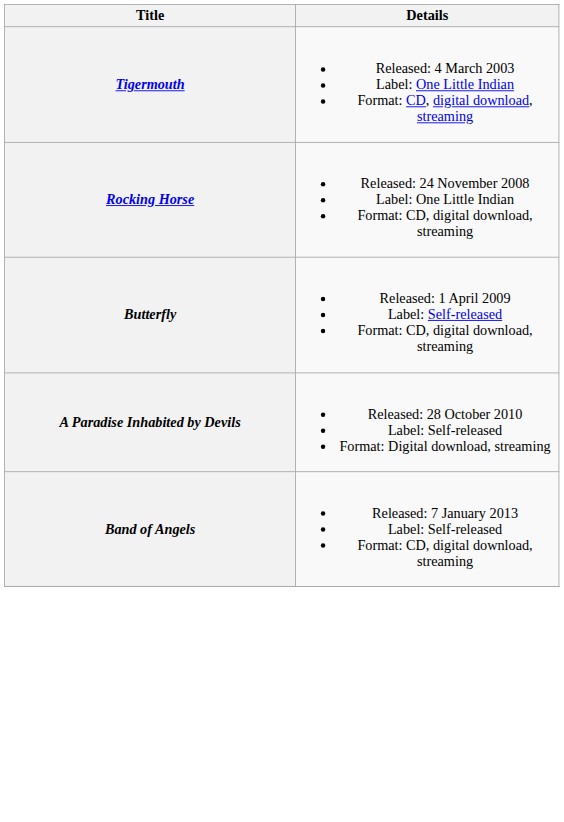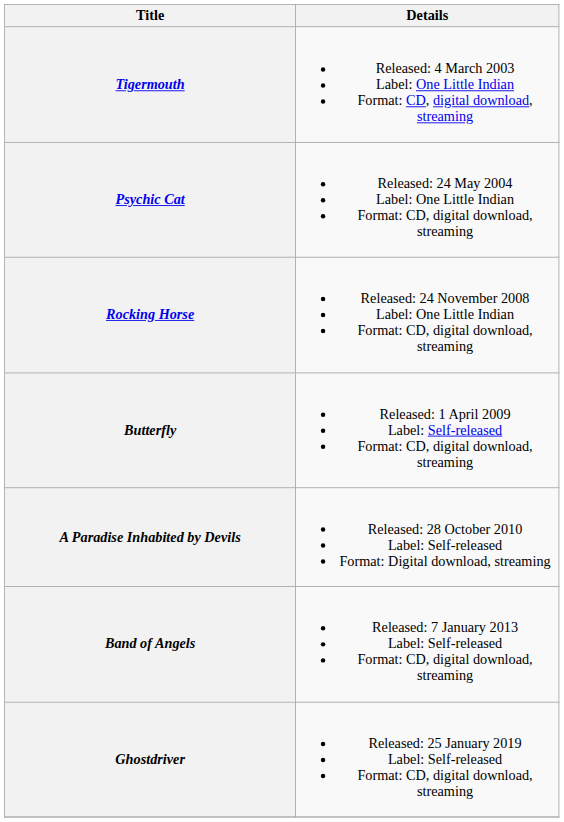+ row: Psychic Cat | Released: 24 May 2004 Label: One Little Indian Format: CD, digital download, streaming
+ row: Ghostdriver | Released: 25 January 2019 Label: Self-released Format: CD, digital download, streaming
